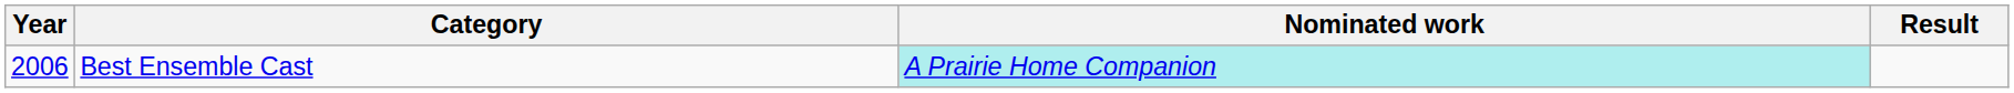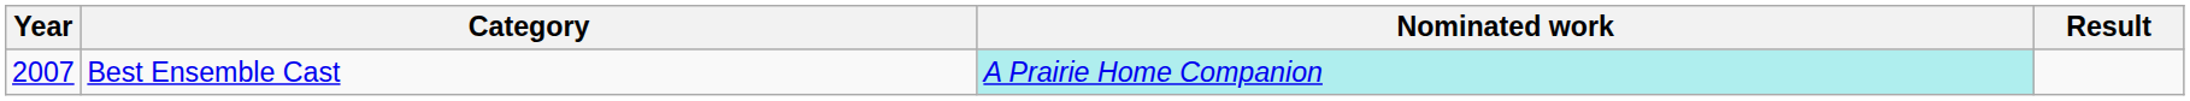Best Ensemble Cast | Year: 2006 -> 2007
